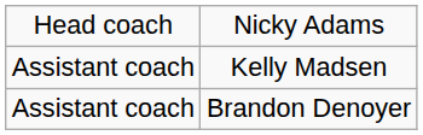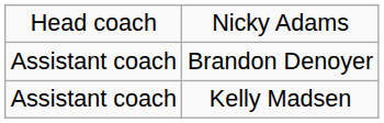rows swapped: Kelly Madsen <-> Brandon Denoyer
